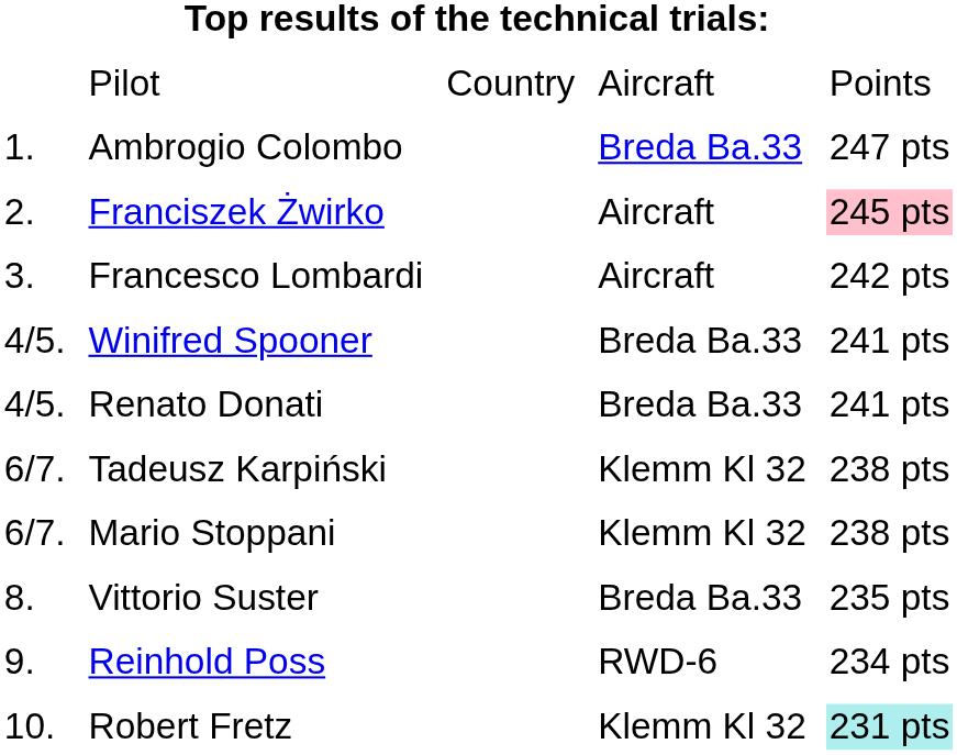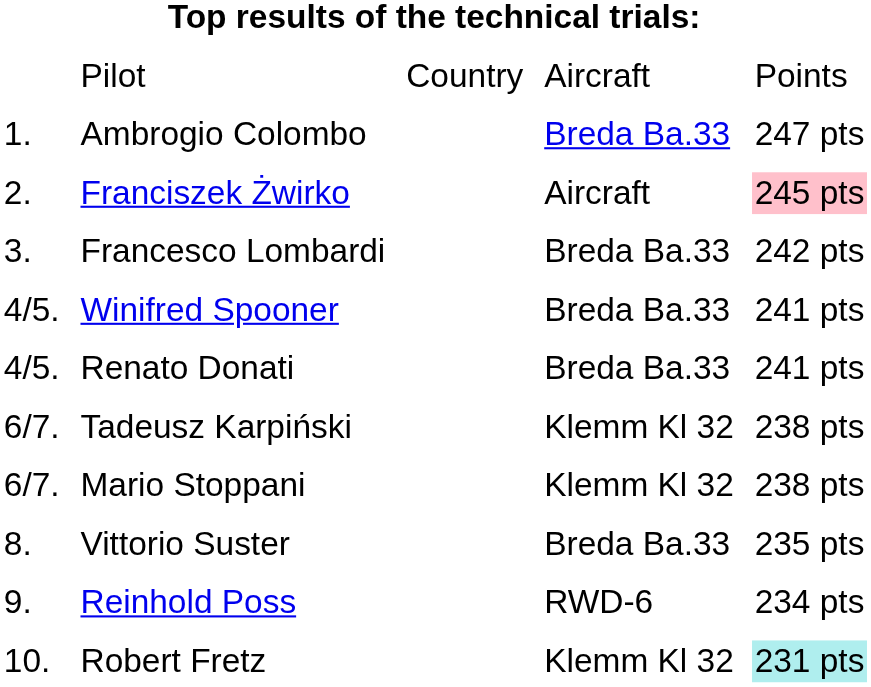Francesco Lombardi | column 4: Aircraft -> Breda Ba.33
